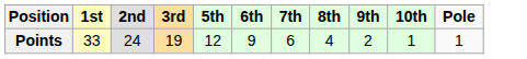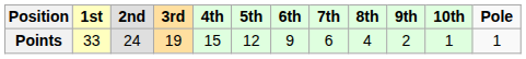+ column: 4th | 15
